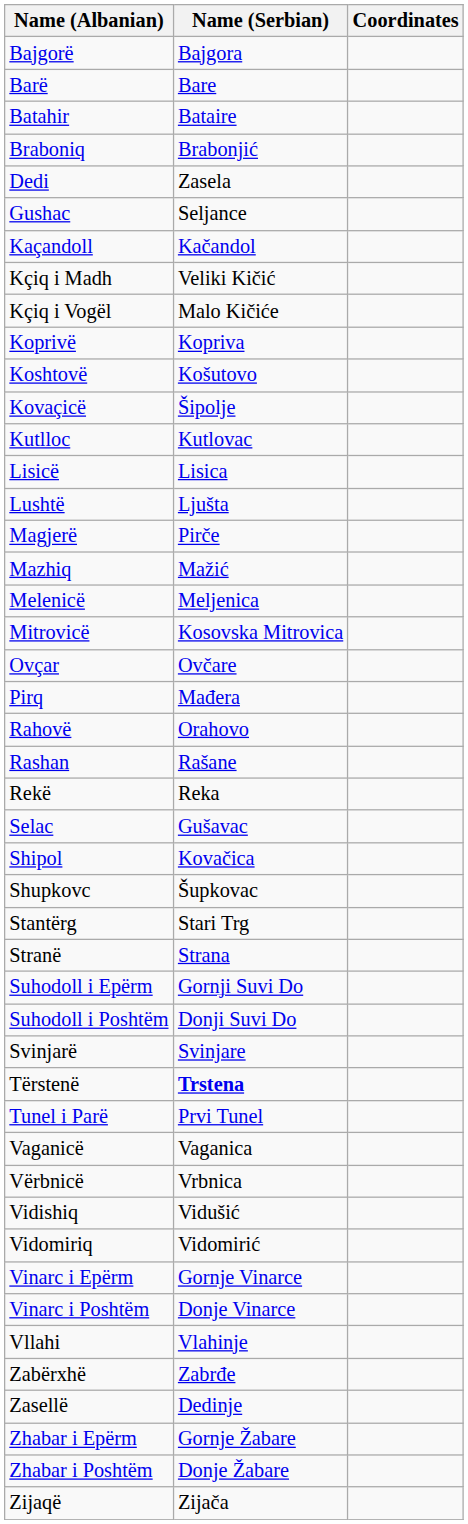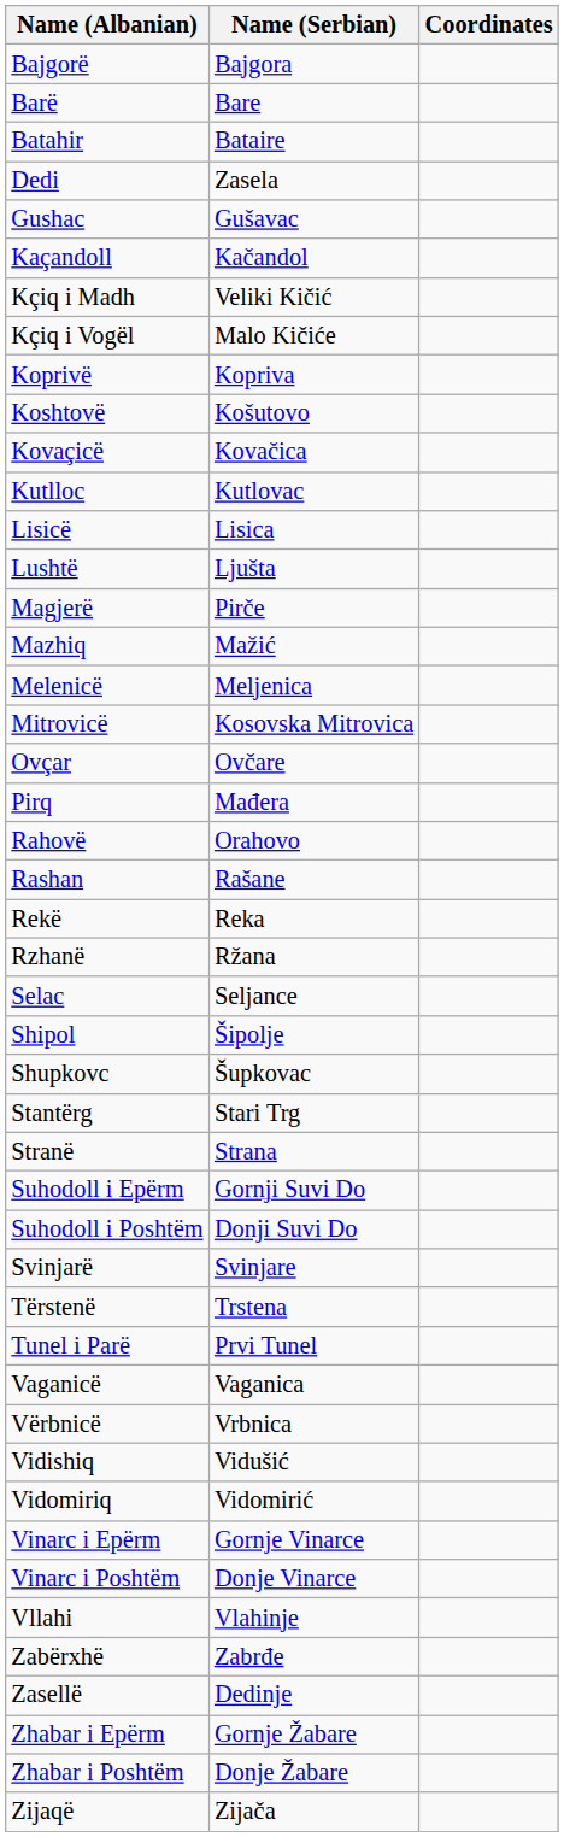- row: Braboniq | Brabonjić
Gushac | Name (Serbian): Seljance -> Gušavac
Kovaçicë | Name (Serbian): Šipolje -> Kovačica
+ row: Rzhanë | Ržana
Selac | Name (Serbian): Gušavac -> Seljance
Shipol | Name (Serbian): Kovačica -> Šipolje
Tërstenë | Name (Serbian): bold -> normal
